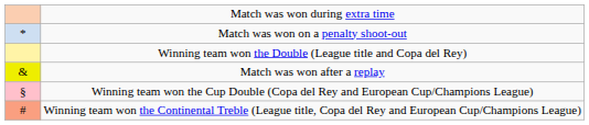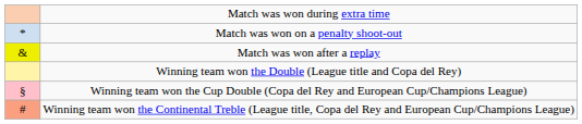rows swapped: Match was won after a replay <-> Winning team won the Double (League title and Copa del Rey)
